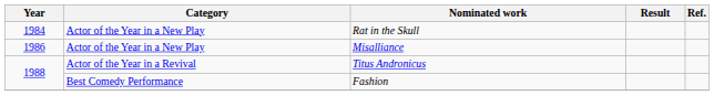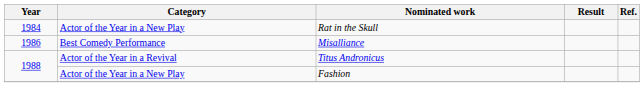Misalliance | Category: Actor of the Year in a New Play -> Best Comedy Performance
Fashion | Category: Best Comedy Performance -> Actor of the Year in a New Play
